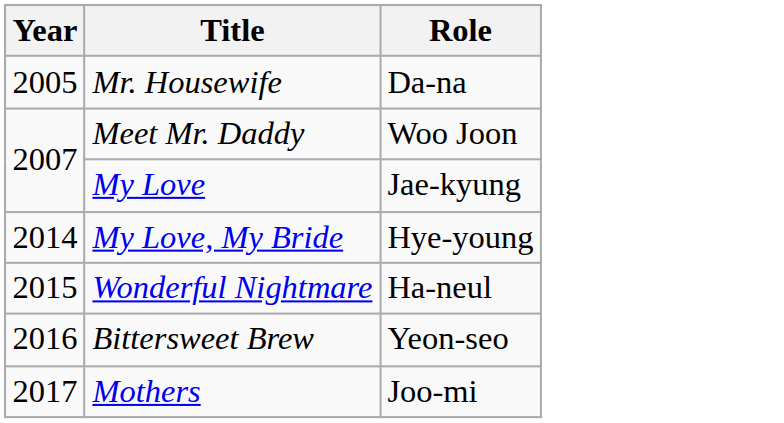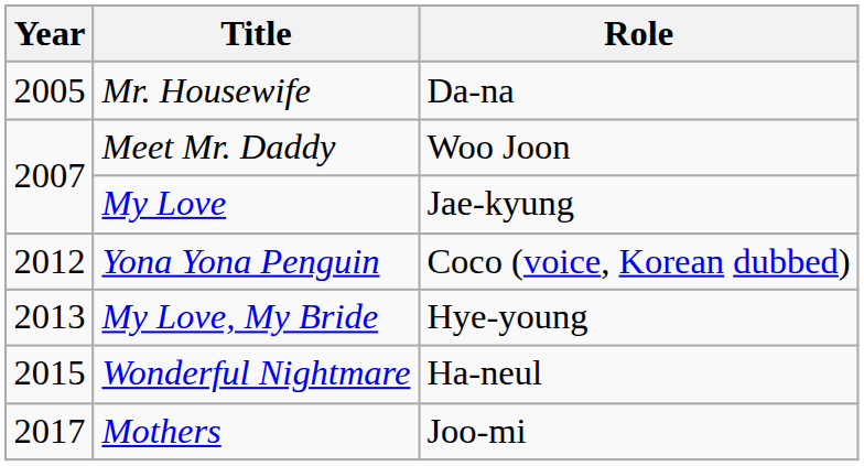+ row: 2012 | Yona Yona Penguin | Coco (voice, Korean dubbed)
My Love, My Bride | Year: 2014 -> 2013
- row: 2016 | Bittersweet Brew | Yeon-seo
